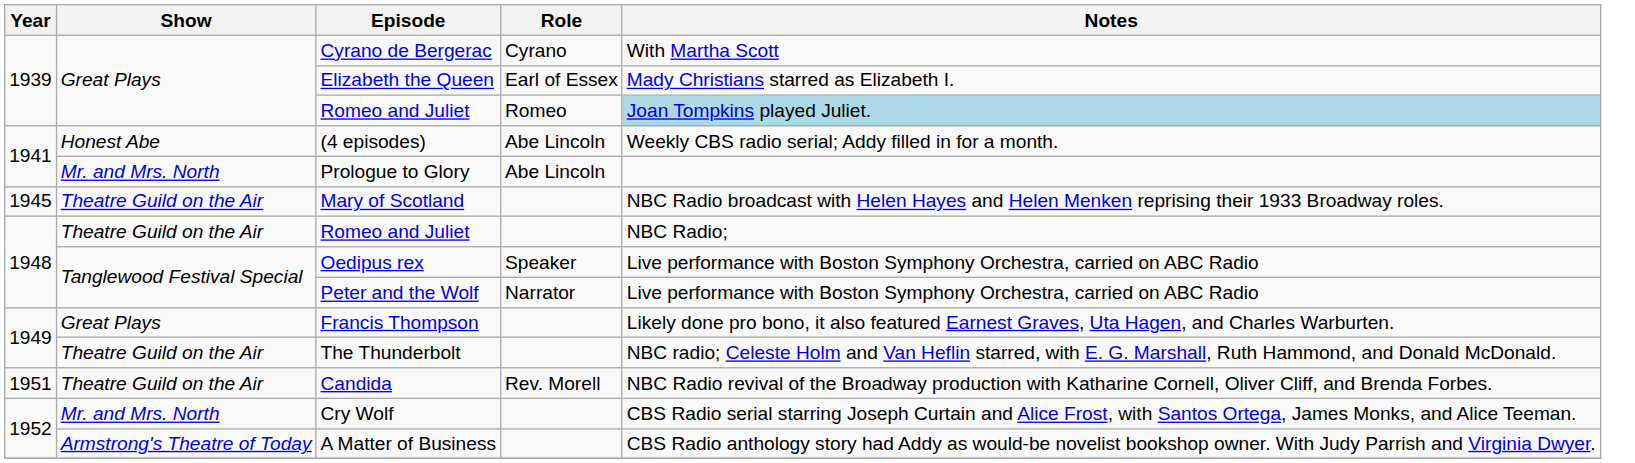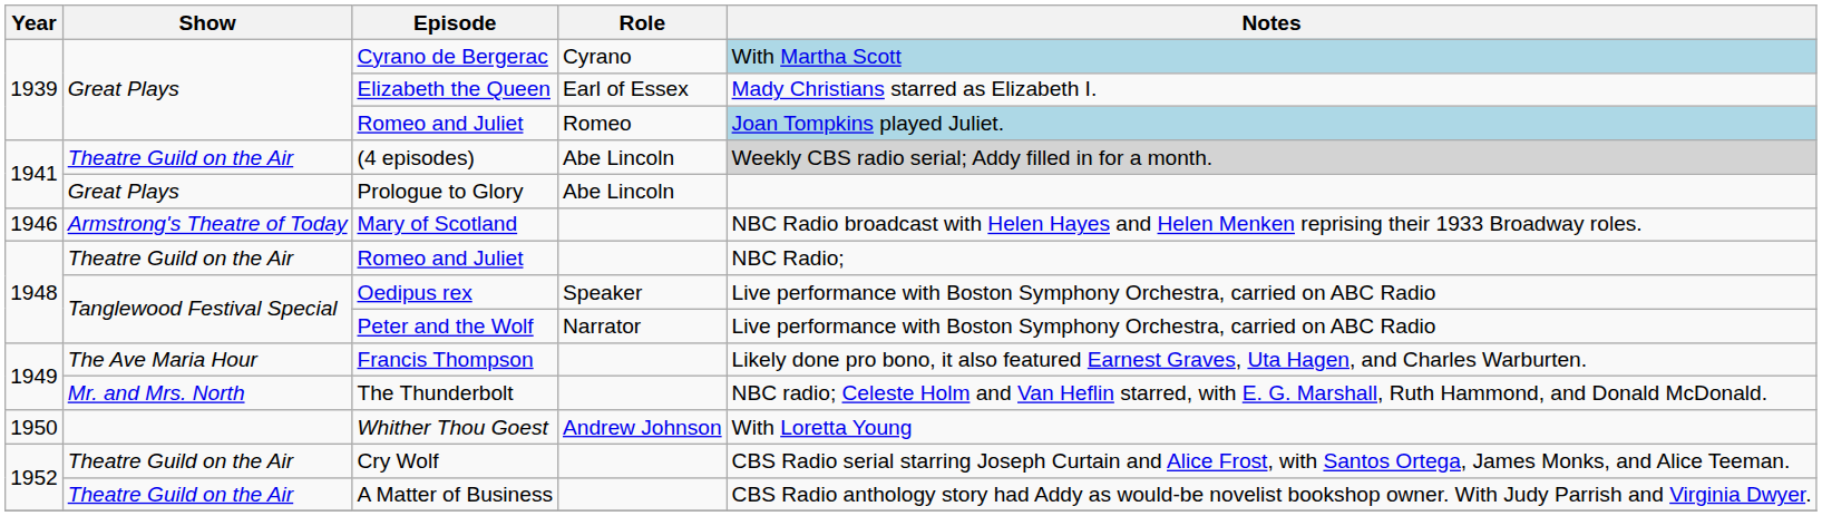Cyrano de Bergerac | Notes: no background -> lightblue background
(4 episodes) | Show: Honest Abe -> Theatre Guild on the Air
(4 episodes) | Notes: no background -> lightgrey background
Prologue to Glory | Show: Mr. and Mrs. North -> Great Plays
Mary of Scotland | Year: 1945 -> 1946
Mary of Scotland | Show: Theatre Guild on the Air -> Armstrong's Theatre of Today
Francis Thompson | Show: Great Plays -> The Ave Maria Hour
The Thunderbolt | Show: Theatre Guild on the Air -> Mr. and Mrs. North
+ row: 1950 | Whither Thou Goest | Andrew Johnson | With Loretta Young
- row: 1951 | Theatre Guild on the Air | Candida | Rev. Morell | NBC Radio revival of the Broadway production with Katharine Cornell, Oliver Cliff, and Brenda Forbes.
Cry Wolf | Show: Mr. and Mrs. North -> Theatre Guild on the Air
A Matter of Business | Show: Armstrong's Theatre of Today -> Theatre Guild on the Air
